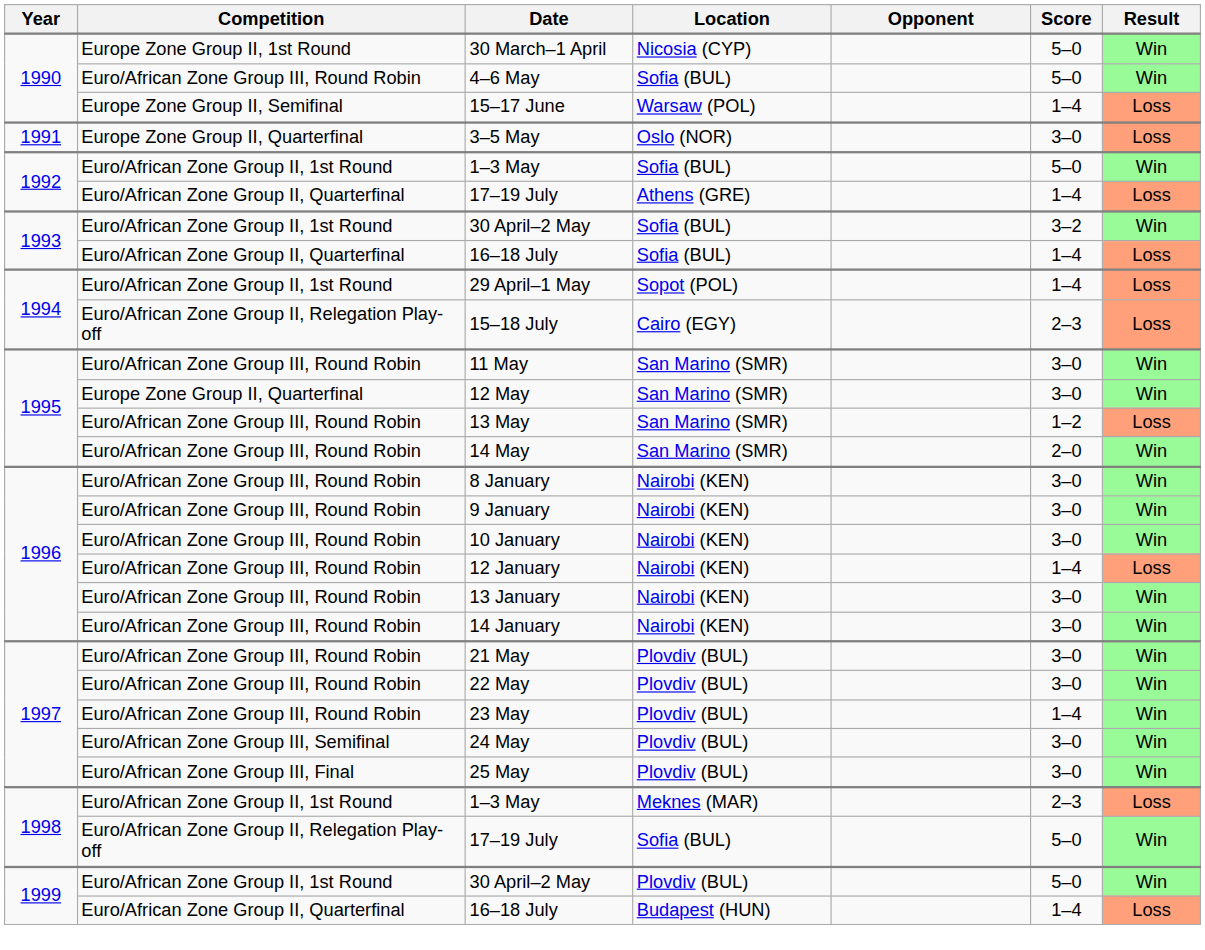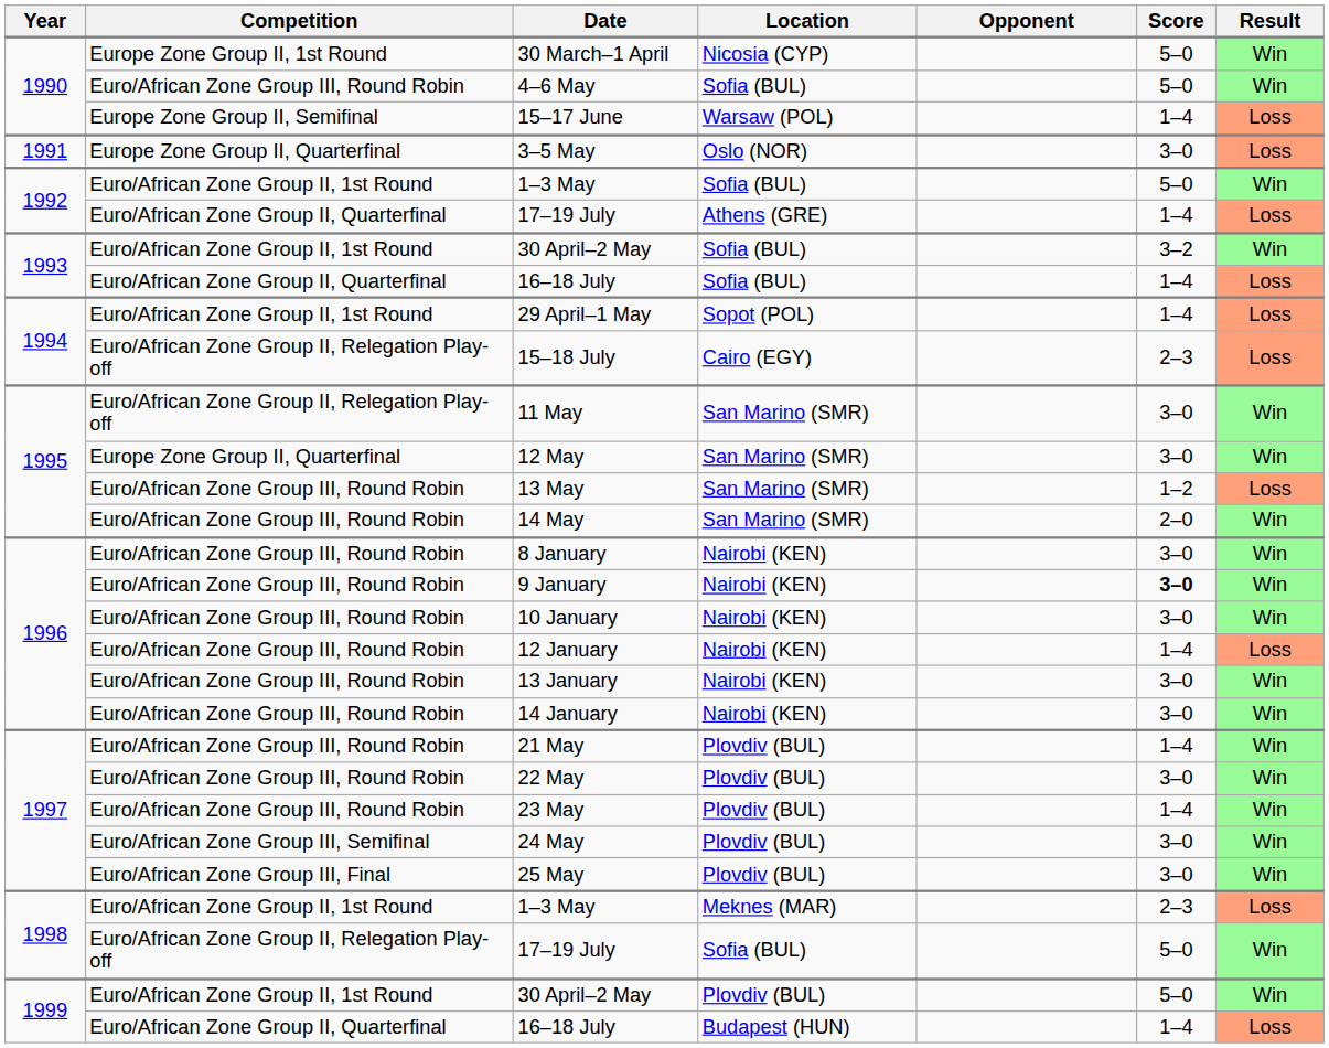11 May | Competition: Euro/African Zone Group III, Round Robin -> Euro/African Zone Group II, Relegation Play-off
9 January | Score: normal -> bold
21 May | Score: 3–0 -> 1–4
